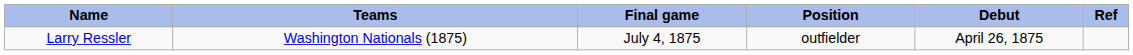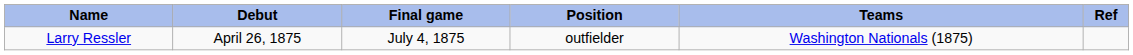columns swapped: Debut <-> Teams
